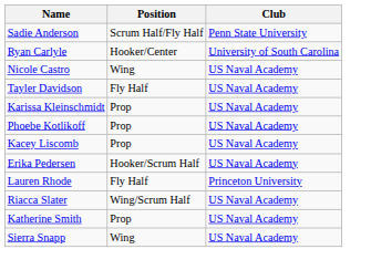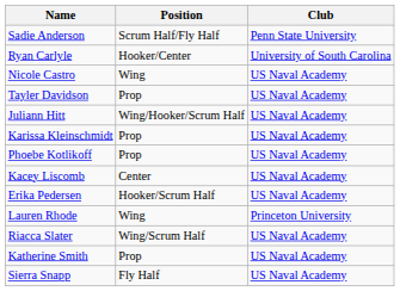Tayler Davidson | Position: Fly Half -> Prop
+ row: Juliann Hitt | Wing/Hooker/Scrum Half | US Naval Academy
Kacey Liscomb | Position: Prop -> Center
Lauren Rhode | Position: Fly Half -> Wing
Sierra Snapp | Position: Wing -> Fly Half
